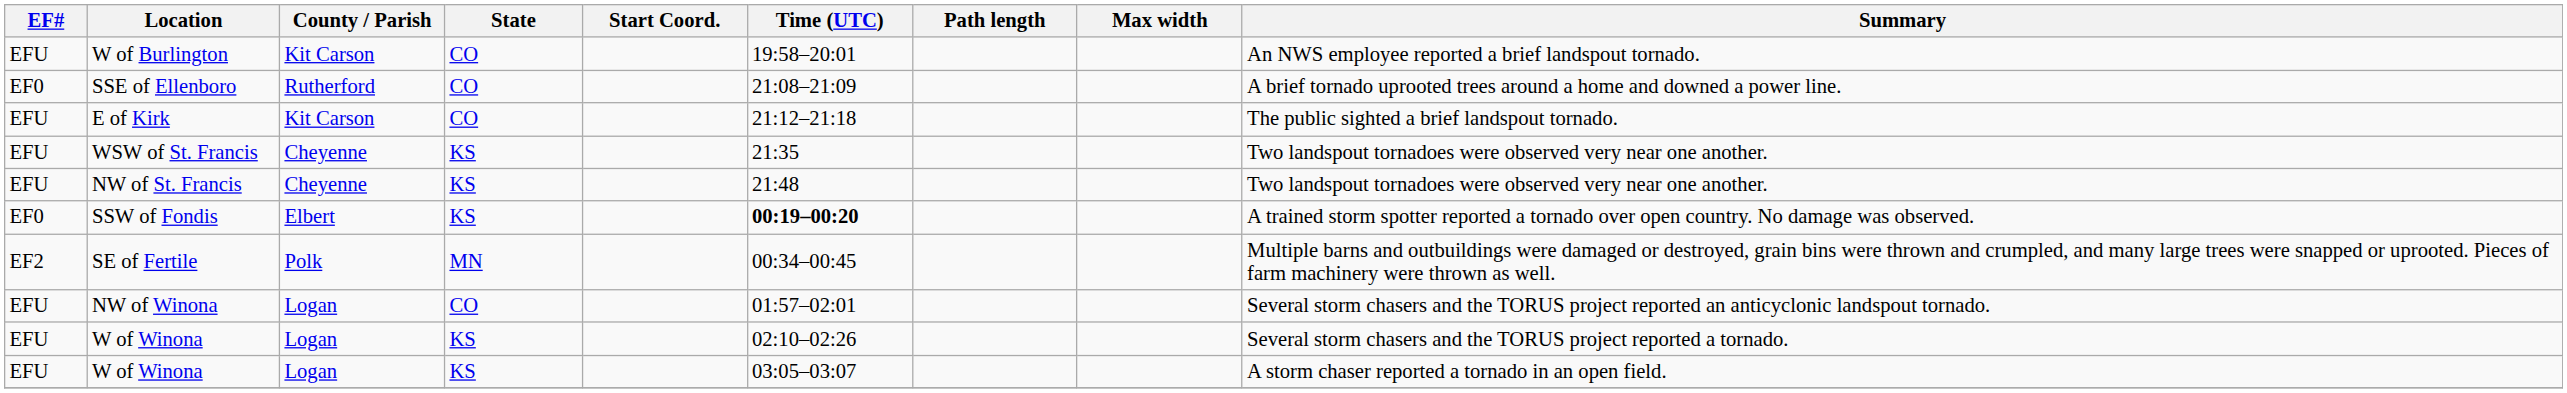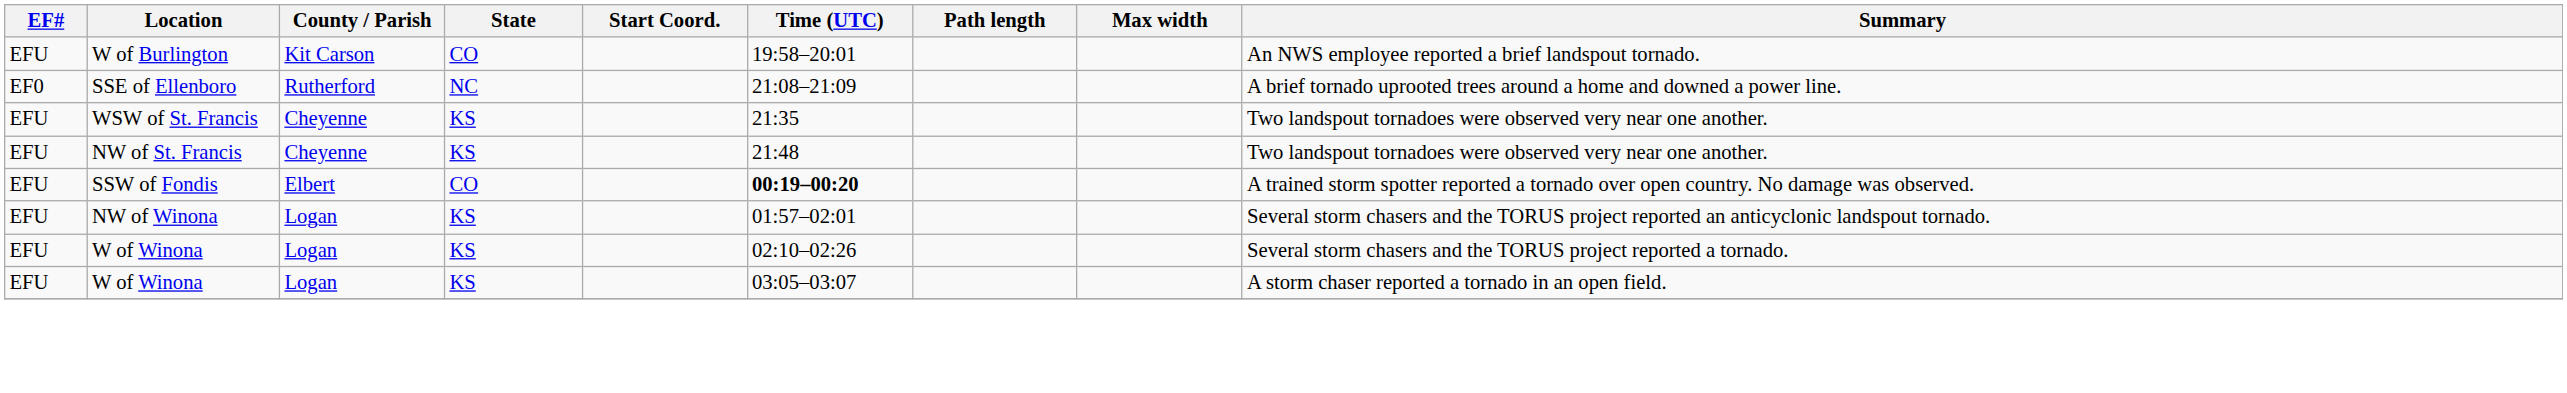SSE of Ellenboro | State: CO -> NC
- row: EFU | E of Kirk | Kit Carson | CO | 21:12–21:18 | The public sighted a brief landspout tornado.
SSW of Fondis | EF#: EF0 -> EFU
SSW of Fondis | State: KS -> CO
- row: EF2 | SE of Fertile | Polk | MN | 00:34–00:45 | Multiple barns and outbuildings were damaged or destroyed, grain bins were thrown and crumpled, and many large trees were snapped or uprooted. Pieces of farm machinery were thrown as well.
NW of Winona | State: CO -> KS
